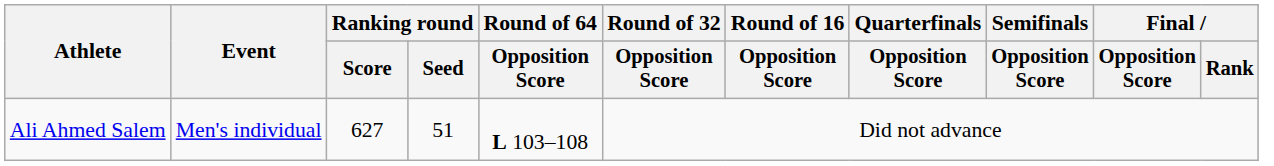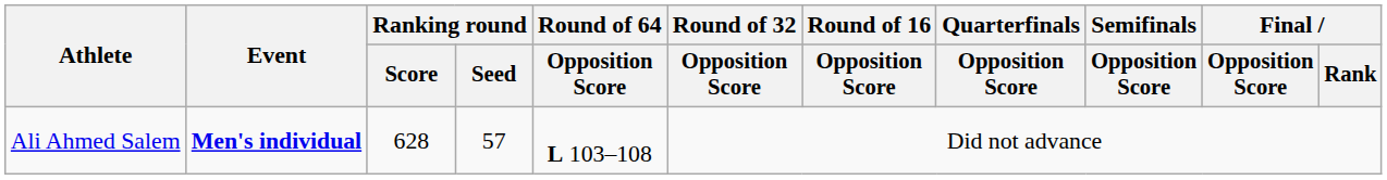Ali Ahmed Salem | Event: normal -> bold
Ali Ahmed Salem | Ranking round / Score: 627 -> 628
Ali Ahmed Salem | Ranking round / Seed: 51 -> 57
